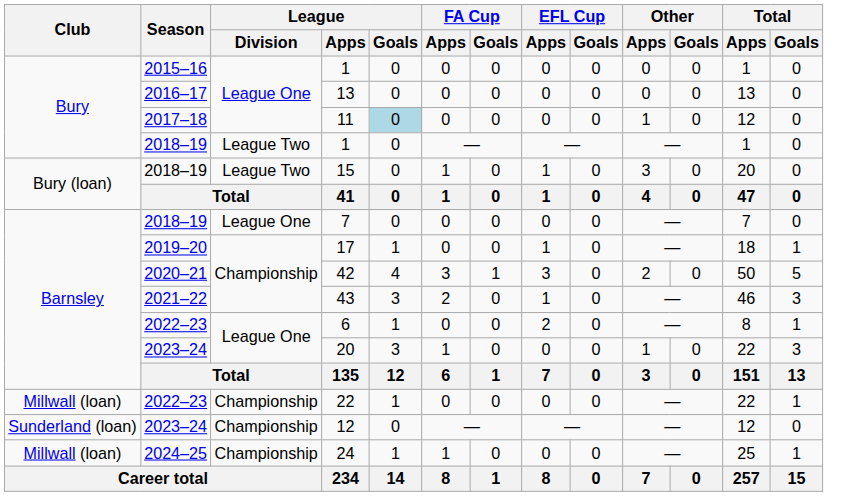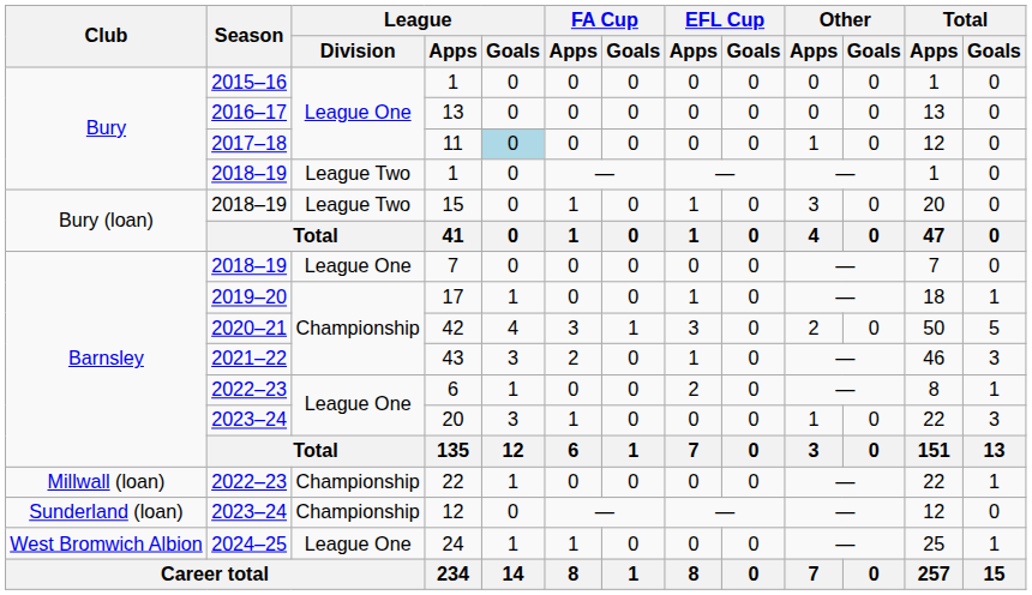24 | Club: Millwall (loan) -> West Bromwich Albion
24 | League / Division: Championship -> League One
